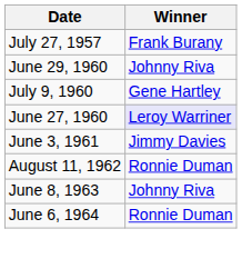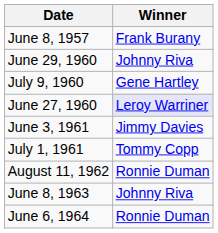+ row: June 8, 1957 | Frank Burany
- row: July 27, 1957 | Frank Burany
+ row: July 1, 1961 | Tommy Copp
